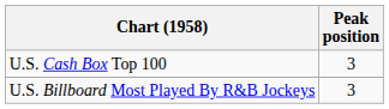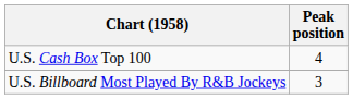U.S. Cash Box Top 100 | Peak position: 3 -> 4
